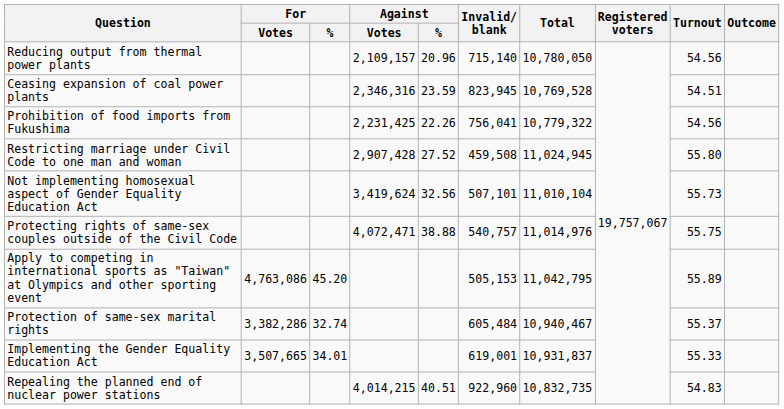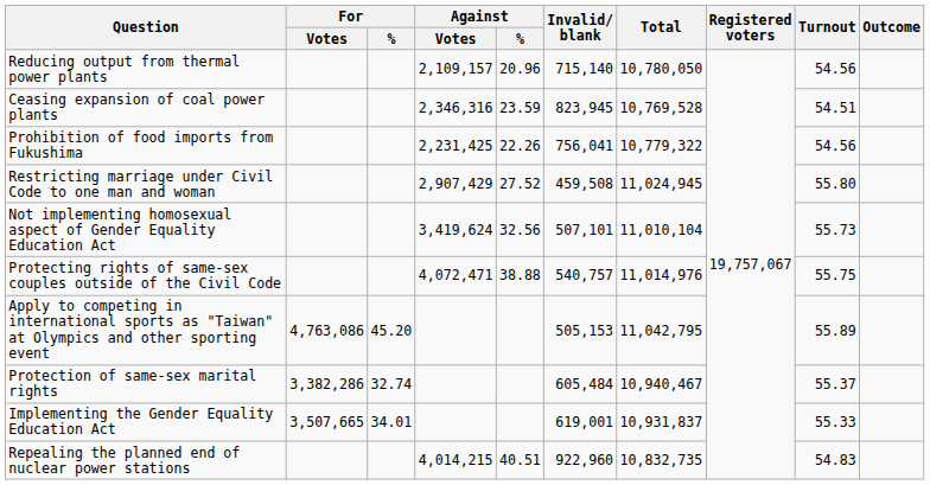Restricting marriage under Civil Code to one man and woman | Against / Votes: 2,907,428 -> 2,907,429
